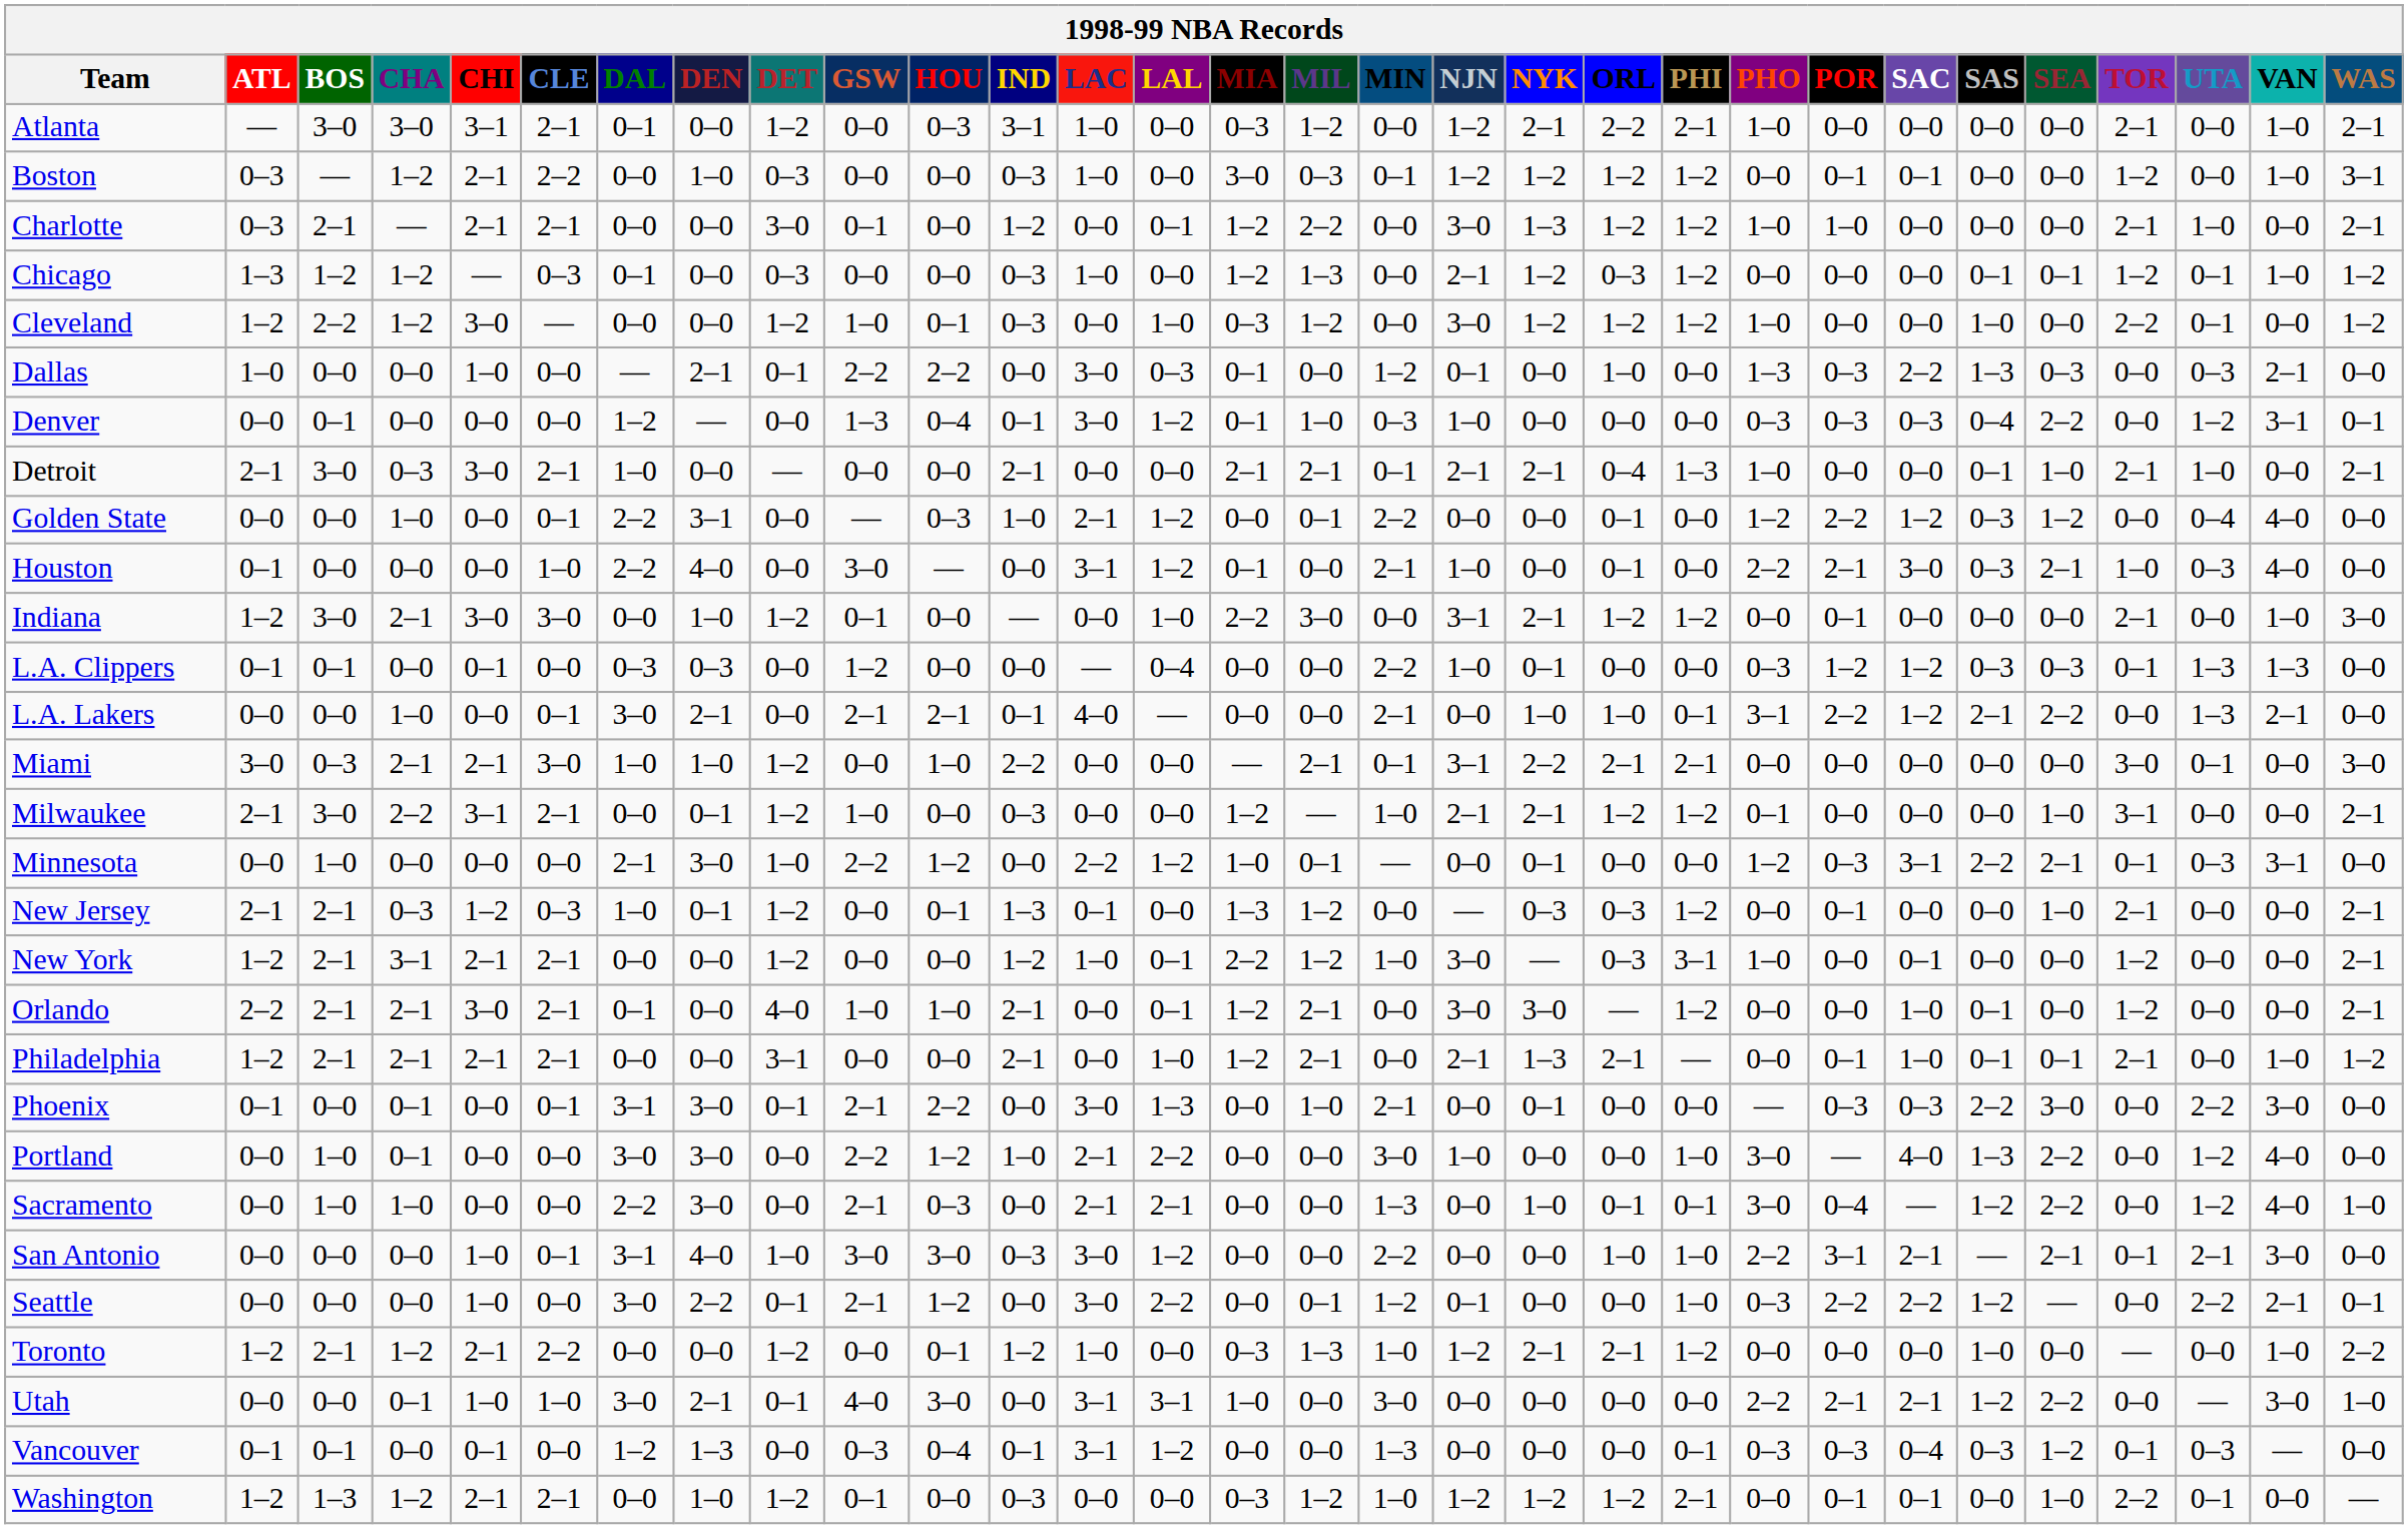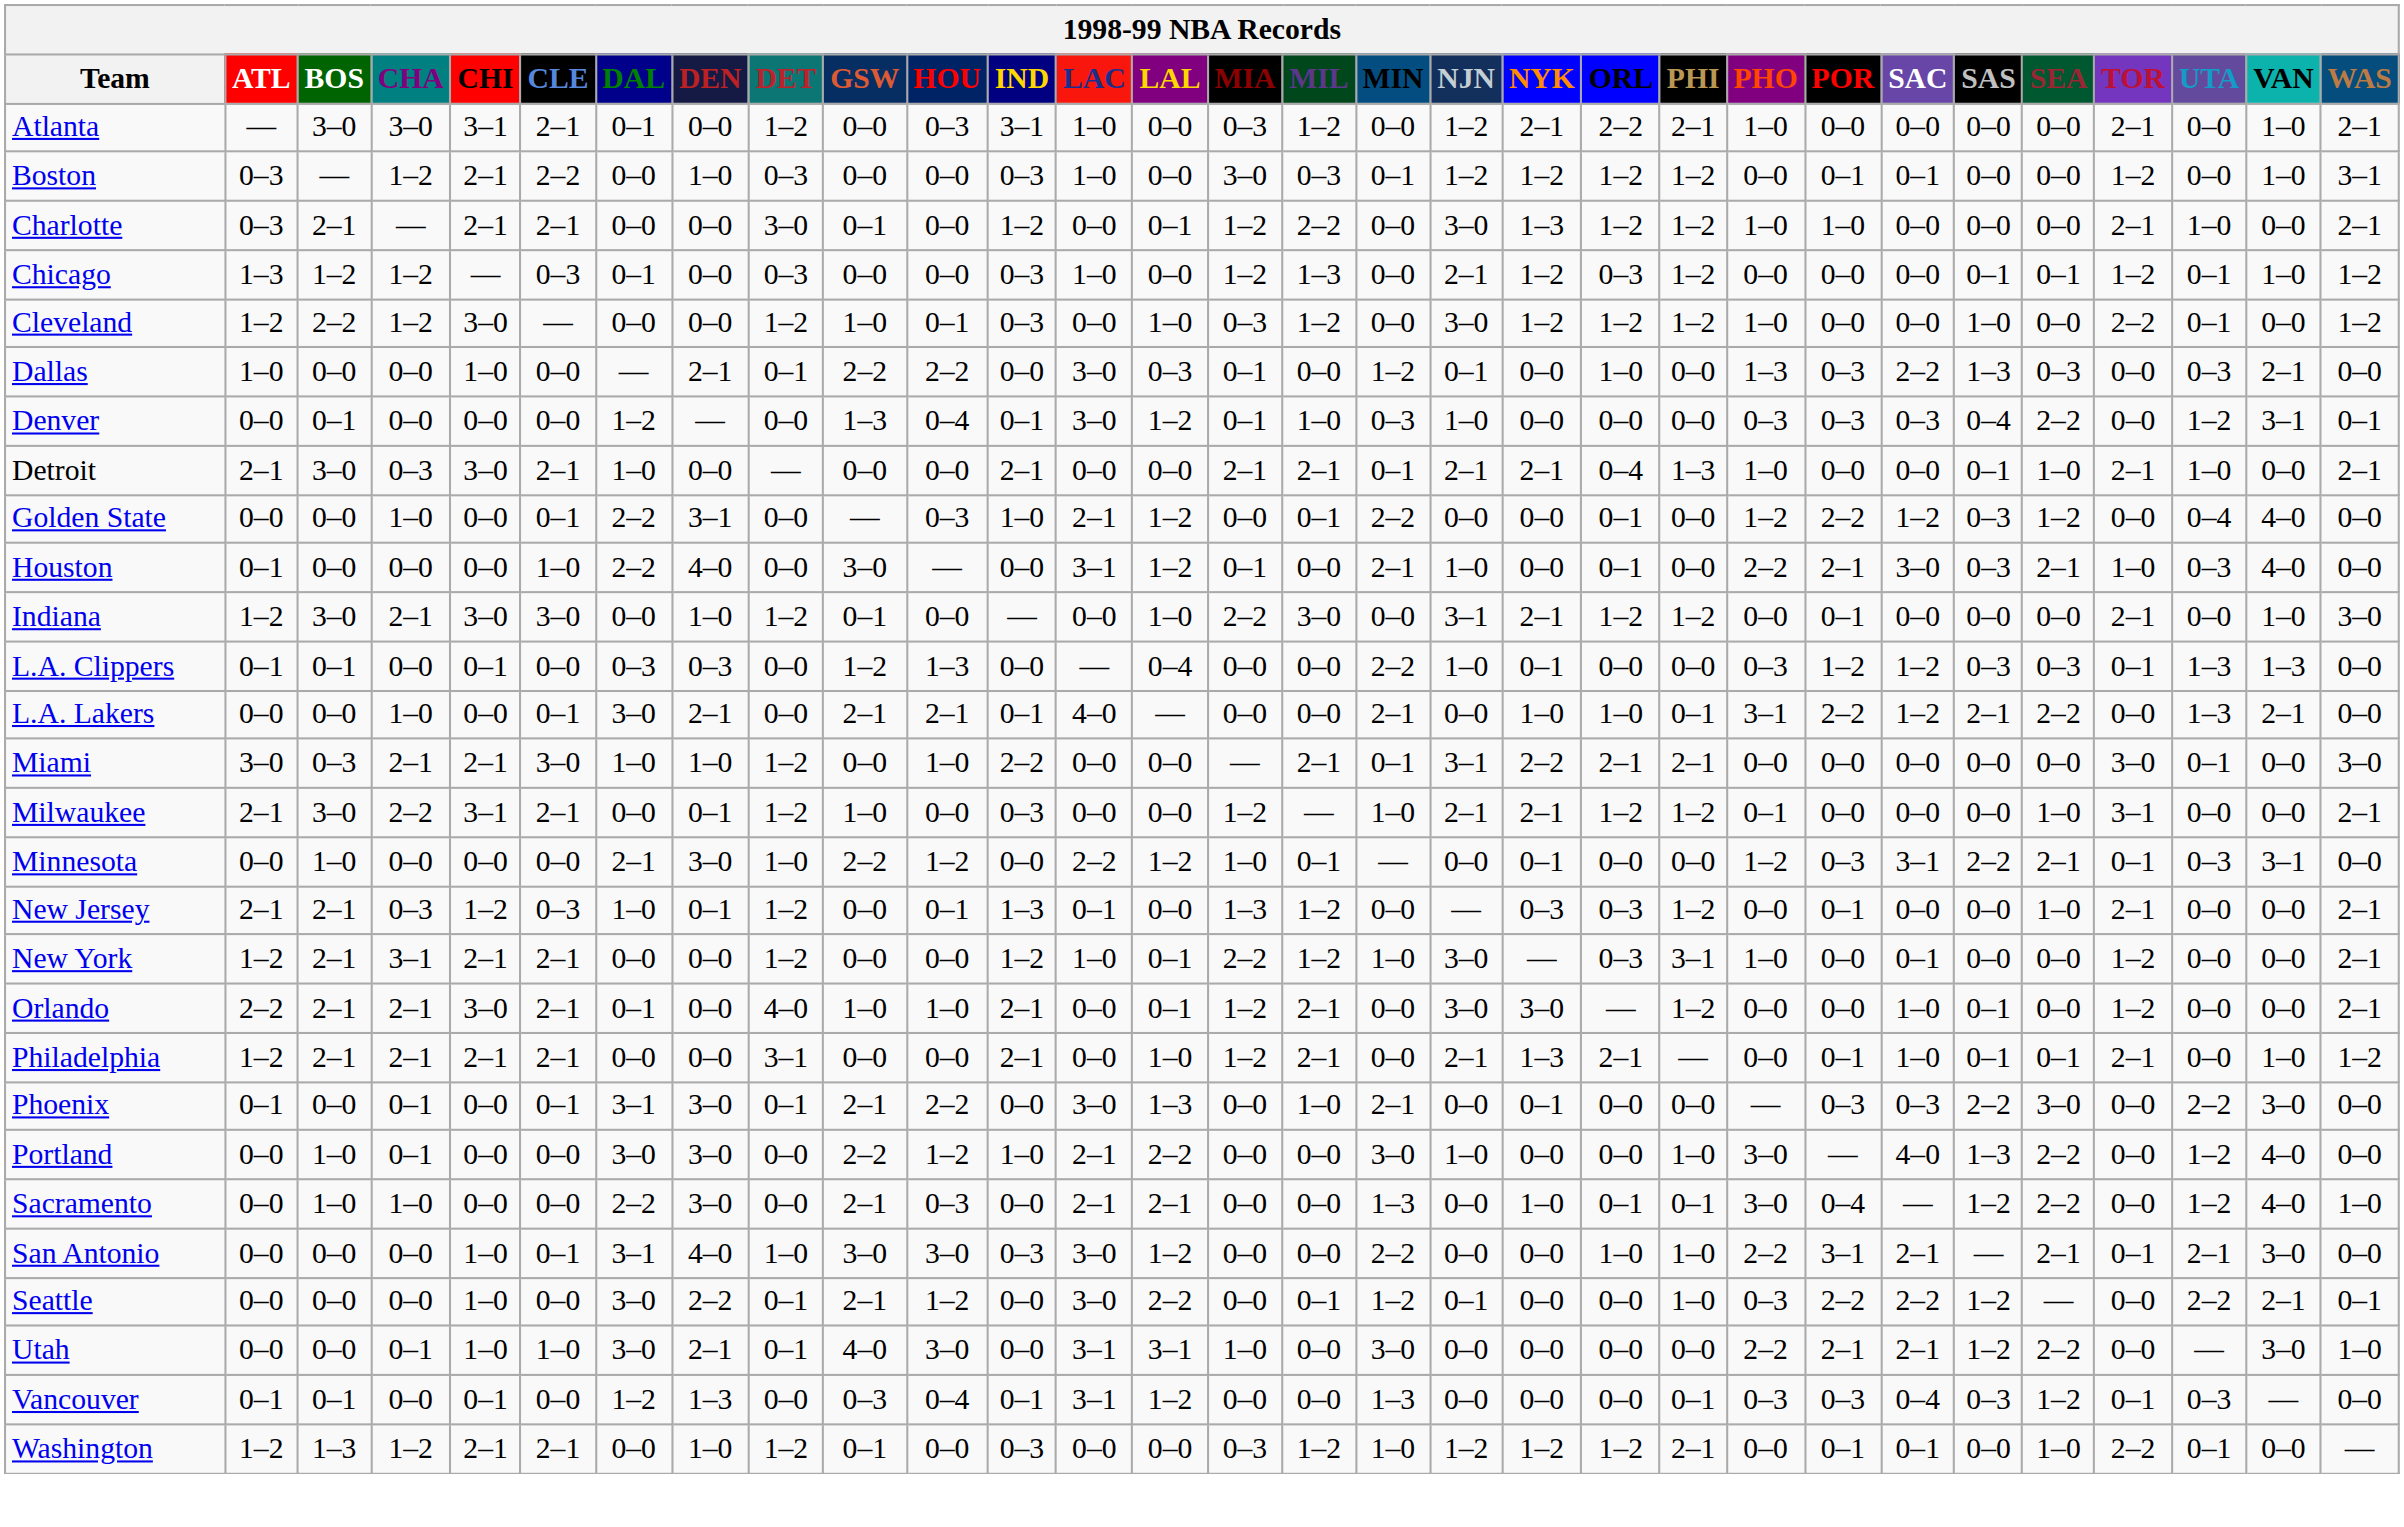L.A. Clippers | HOU: 0–0 -> 1–3
- row: Toronto | 1–2 | 2–1 | 1–2 | 2–1 | 2–2 | 0–0 | 0–0 | 1–2 | 0–0 | 0–1 | 1–2 | 1–0 | 0–0 | 0–3 | 1–3 | 1–0 | 1–2 | 2–1 | 2–1 | 1–2 | 0–0 | 0–0 | 0–0 | 1–0 | 0–0 | — | 0–0 | 1–0 | 2–2
